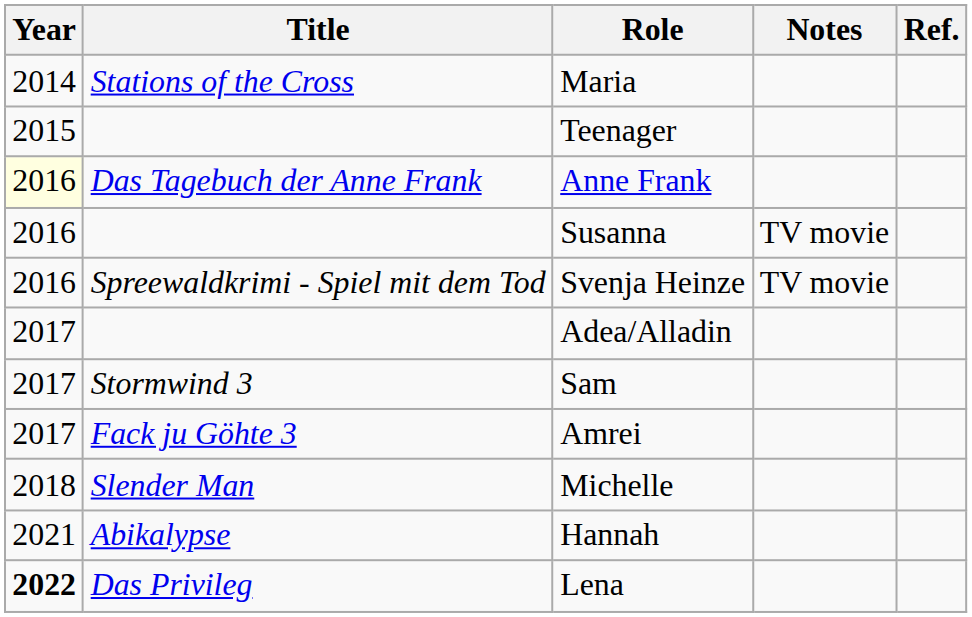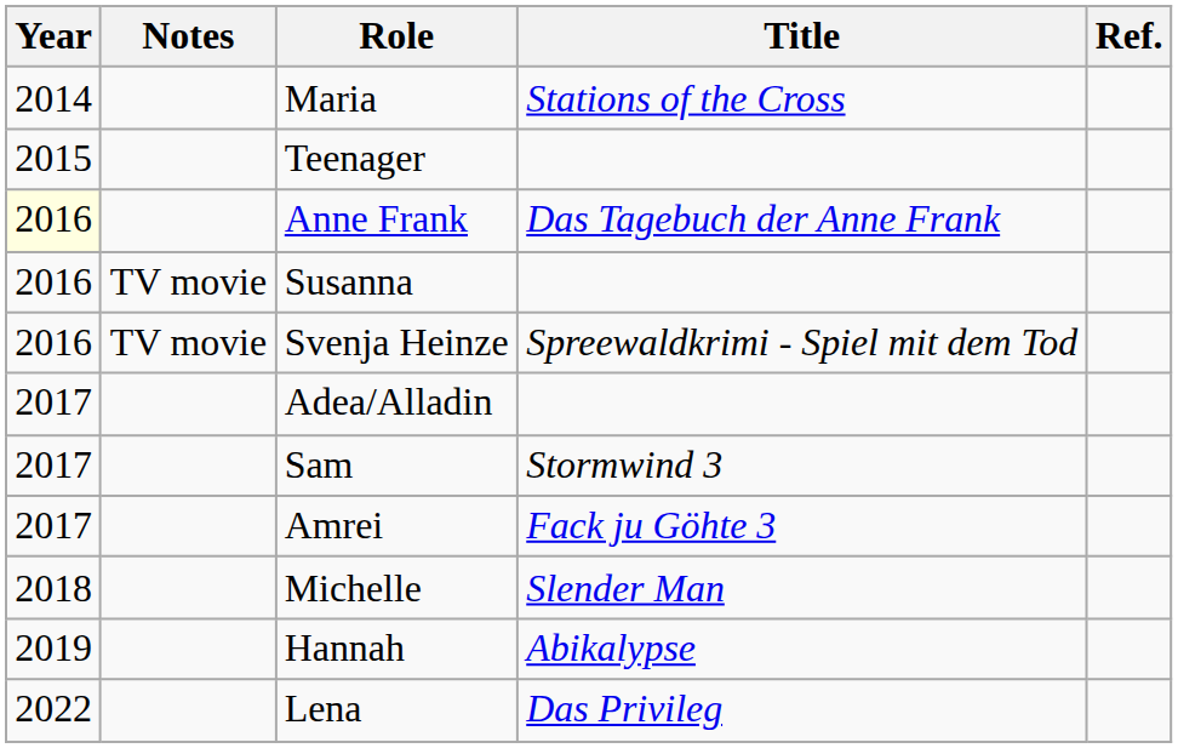columns swapped: Title <-> Notes
Hannah | Year: 2021 -> 2019
Lena | Year: bold -> normal
